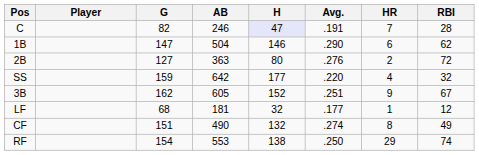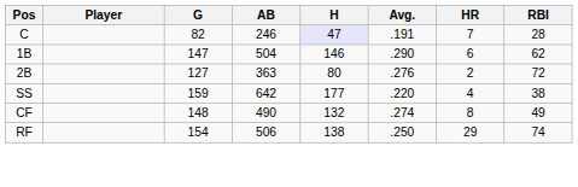SS | RBI: 32 -> 38
- row: 3B | 162 | 605 | 152 | .251 | 9 | 67
- row: LF | 68 | 181 | 32 | .177 | 1 | 12
CF | G: 151 -> 148
RF | AB: 553 -> 506
